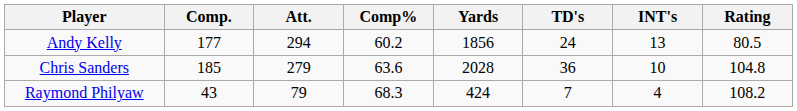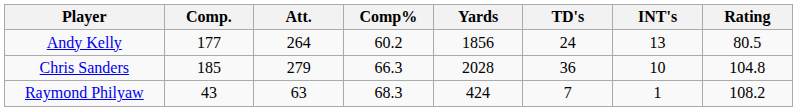Andy Kelly | Att.: 294 -> 264
Chris Sanders | Comp%: 63.6 -> 66.3
Raymond Philyaw | Att.: 79 -> 63
Raymond Philyaw | INT's: 4 -> 1
